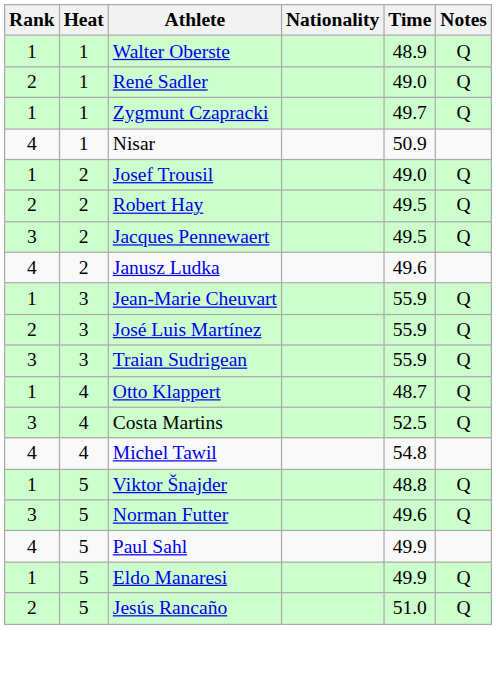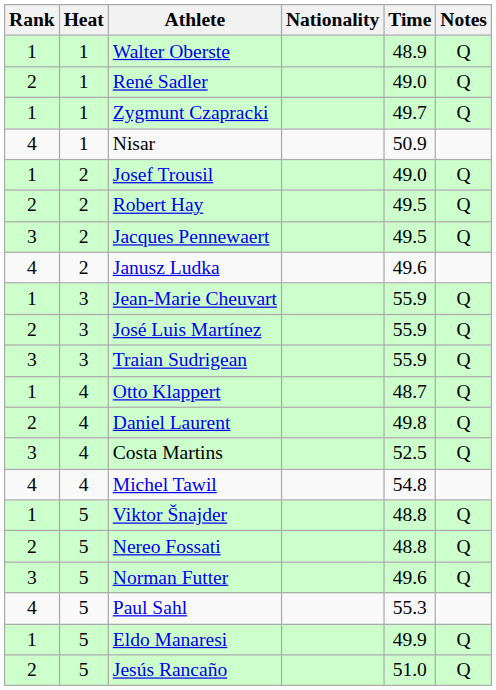+ row: 2 | 4 | Daniel Laurent | 49.8 | Q
+ row: 2 | 5 | Nereo Fossati | 48.8 | Q
Paul Sahl | Time: 49.9 -> 55.3
